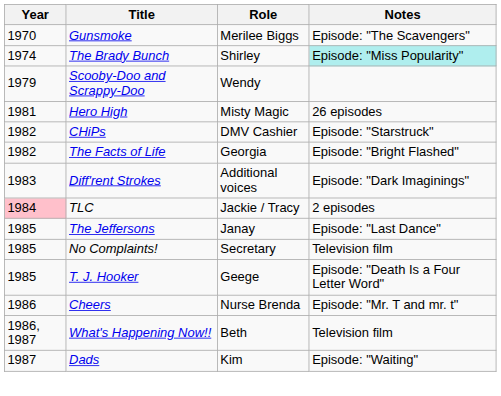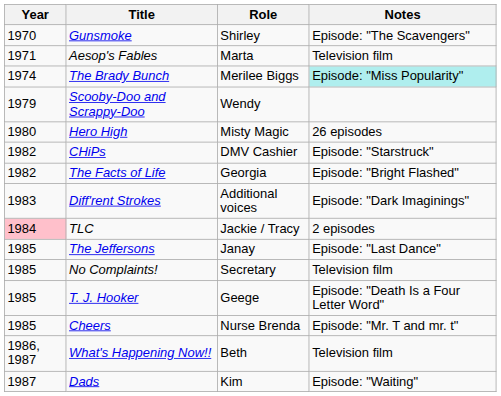Gunsmoke | Role: Merilee Biggs -> Shirley
+ row: 1971 | Aesop's Fables | Marta | Television film
The Brady Bunch | Role: Shirley -> Merilee Biggs
Hero High | Year: 1981 -> 1980
Cheers | Year: 1986 -> 1985
